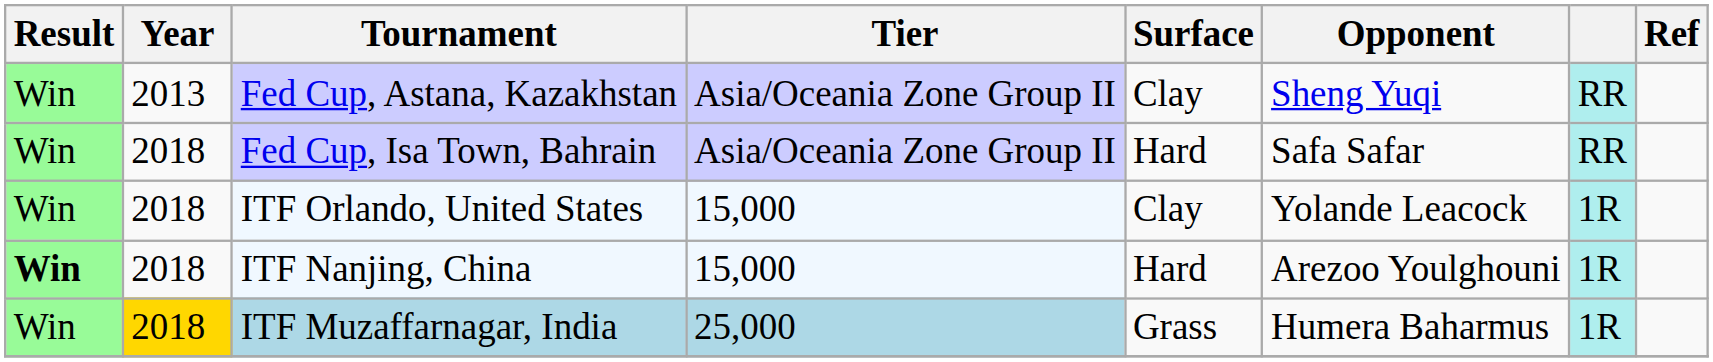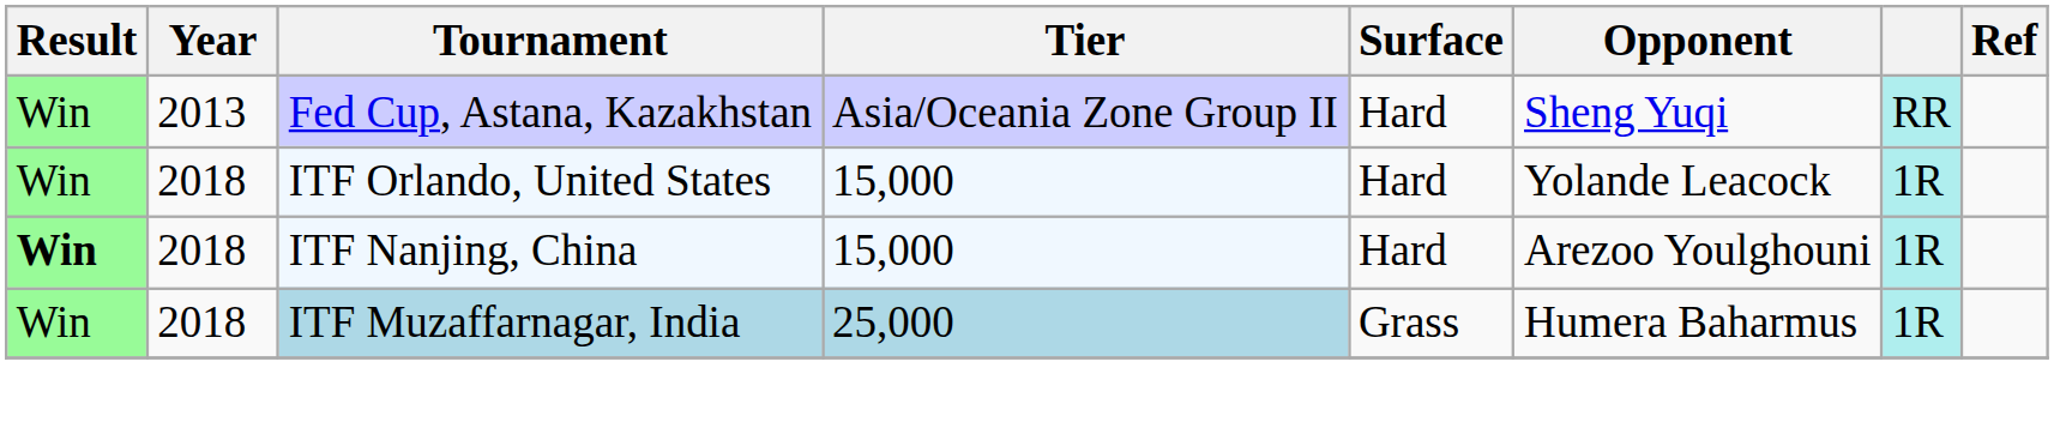Fed Cup, Astana, Kazakhstan | Surface: Clay -> Hard
- row: Win | 2018 | Fed Cup, Isa Town, Bahrain | Asia/Oceania Zone Group II | Hard | Safa Safar | RR
ITF Orlando, United States | Surface: Clay -> Hard
ITF Muzaffarnagar, India | Year: gold background -> no background
